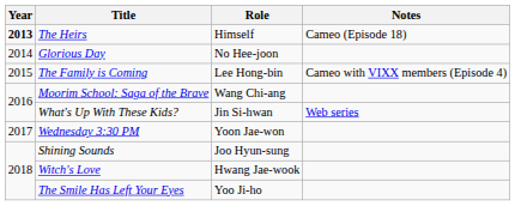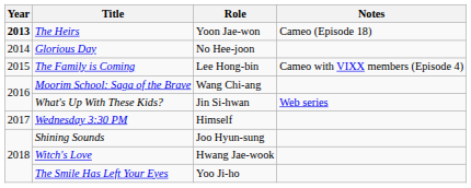The Heirs | Role: Himself -> Yoon Jae-won
Wednesday 3:30 PM | Role: Yoon Jae-won -> Himself
